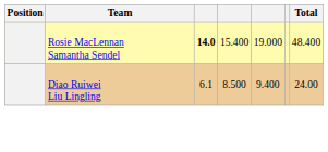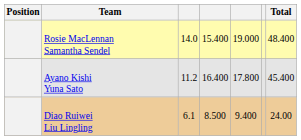Rosie MacLennan Samantha Sendel | column 3: bold -> normal
+ row: Ayano Kishi Yuna Sato | 11.2 | 16.400 | 17.800 | 45.400
